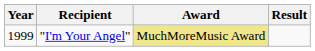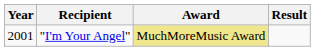"I'm Your Angel" | Year: 1999 -> 2001
